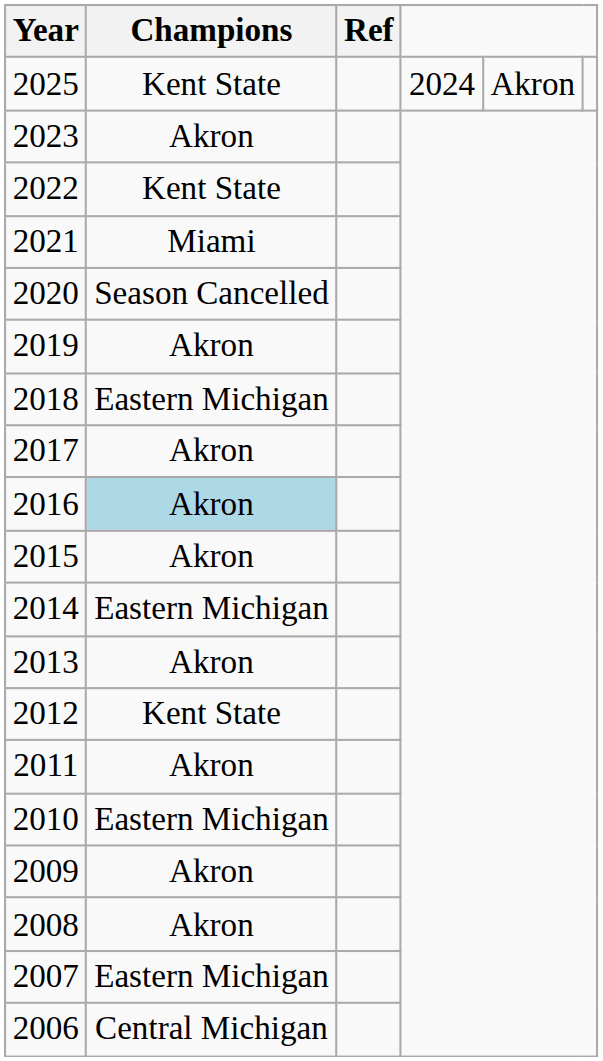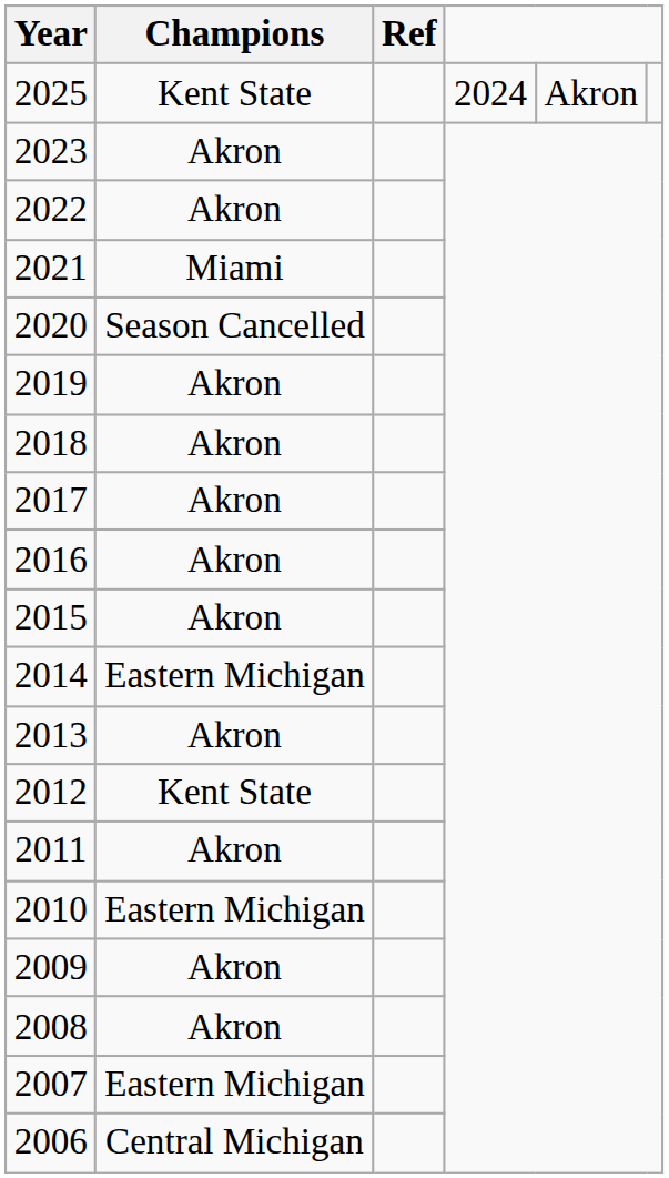2022 | Champions: Kent State -> Akron
2018 | Champions: Eastern Michigan -> Akron
2016 | Champions: lightblue background -> no background
